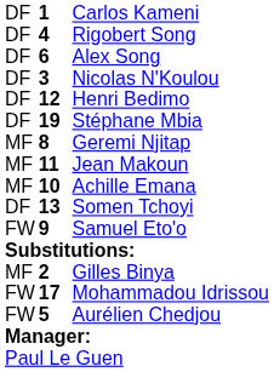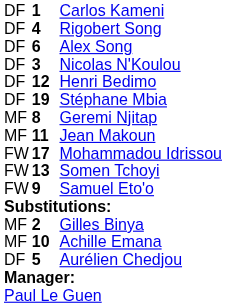rows swapped: Achille Emana <-> Mohammadou Idrissou
Somen Tchoyi | column 1: DF -> FW
Aurélien Chedjou | column 1: FW -> DF
